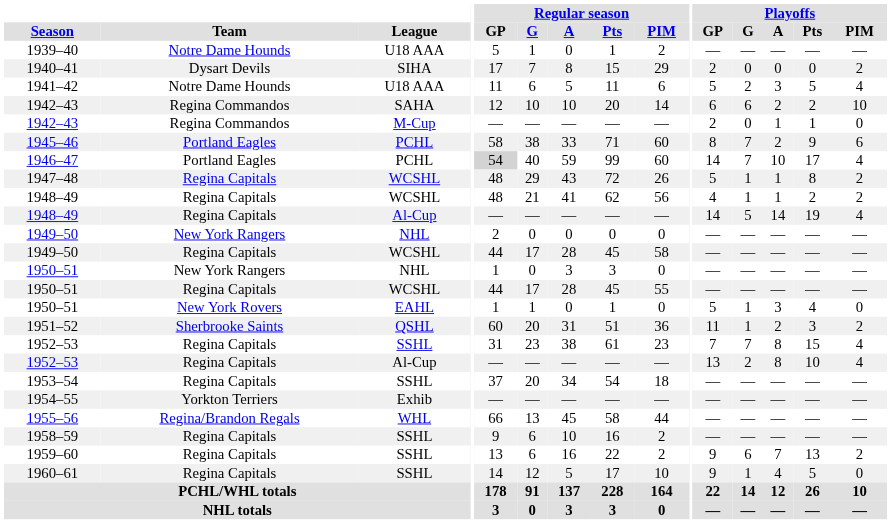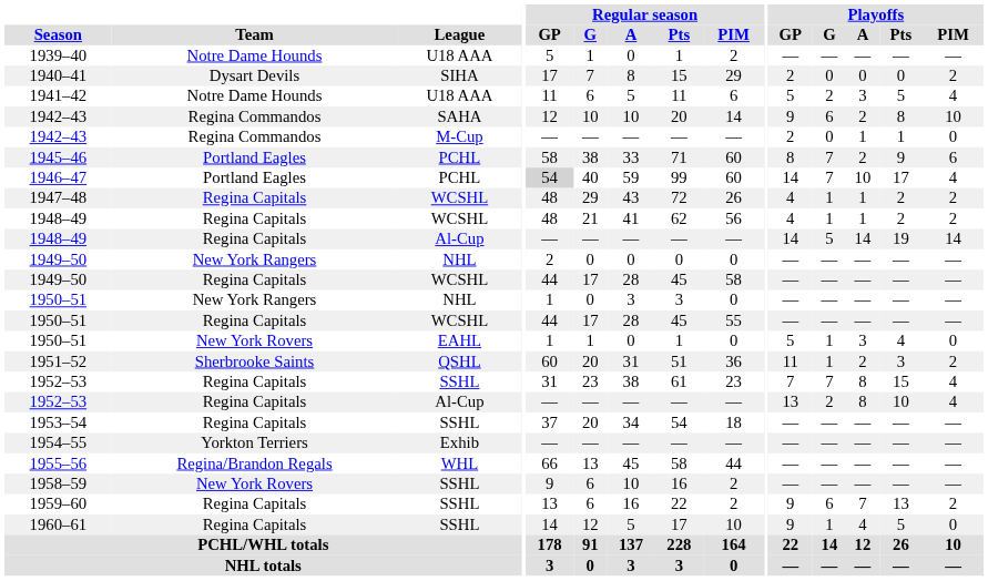1942–43 / SAHA | Playoffs / GP: 6 -> 9
1942–43 / SAHA | Playoffs / Pts: 2 -> 8
1947–48 | Playoffs / GP: 5 -> 4
1947–48 | Playoffs / Pts: 8 -> 2
1948–49 / Al-Cup | Playoffs / PIM: 4 -> 14
1958–59 | Team: Regina Capitals -> New York Rovers
